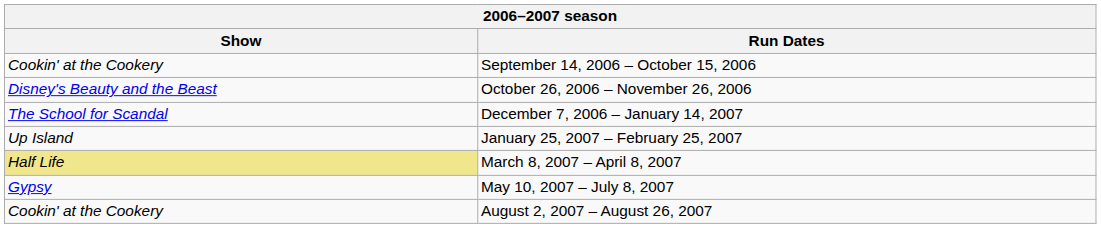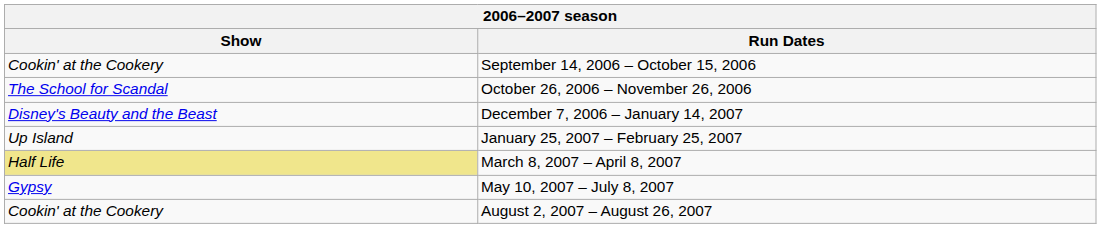October 26, 2006 – November 26, 2006 | Show: Disney's Beauty and the Beast -> The School for Scandal
December 7, 2006 – January 14, 2007 | Show: The School for Scandal -> Disney's Beauty and the Beast
